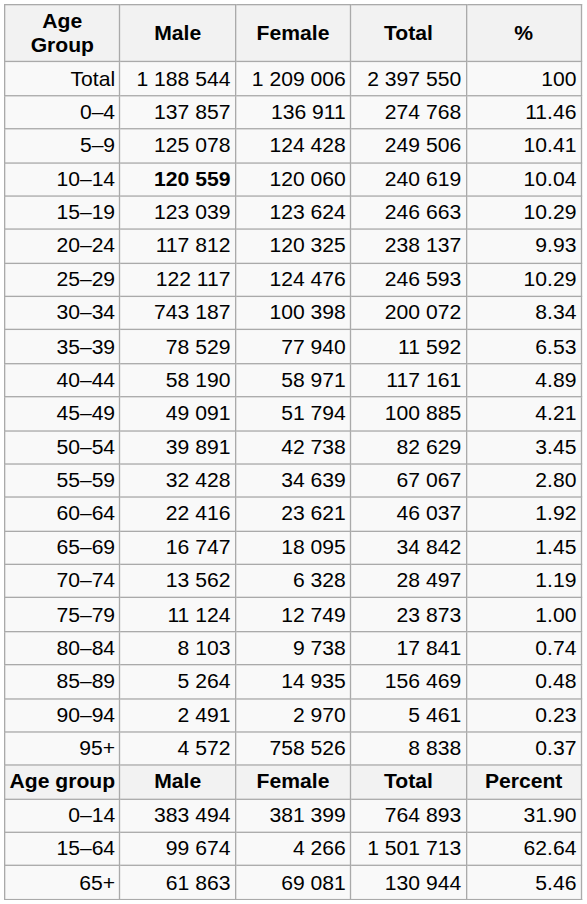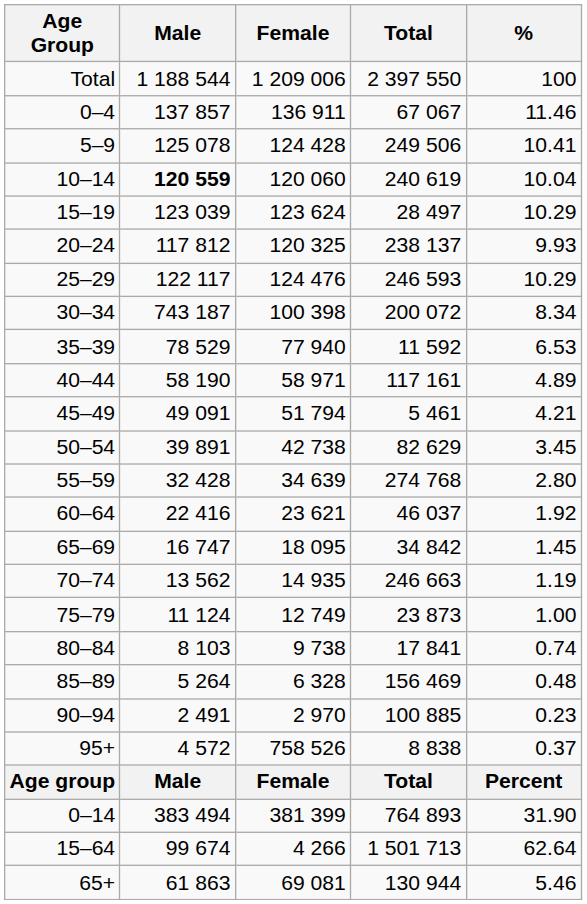0–4 | Total: 274 768 -> 67 067
15–19 | Total: 246 663 -> 28 497
45–49 | Total: 100 885 -> 5 461
55–59 | Total: 67 067 -> 274 768
70–74 | Female: 6 328 -> 14 935
70–74 | Total: 28 497 -> 246 663
85–89 | Female: 14 935 -> 6 328
90–94 | Total: 5 461 -> 100 885
